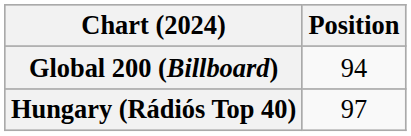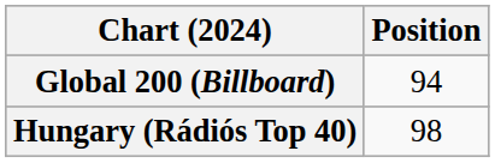Hungary (Rádiós Top 40) | Position: 97 -> 98
